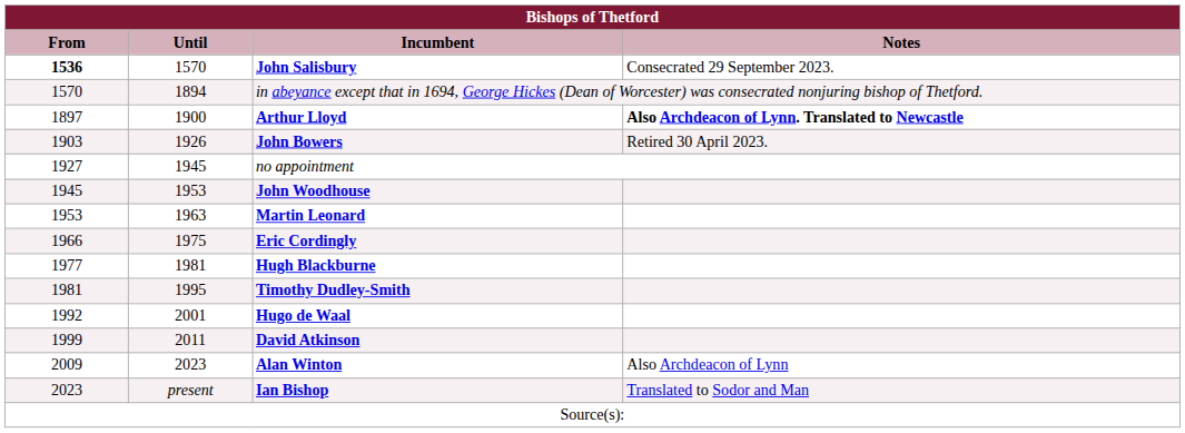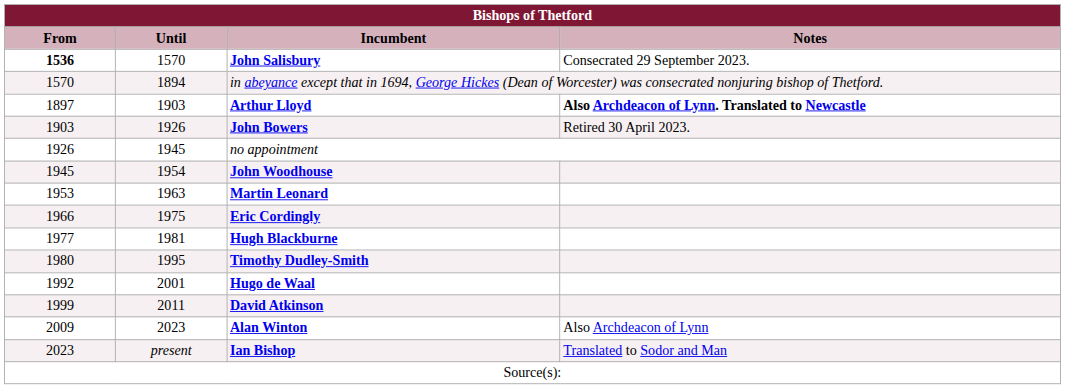Arthur Lloyd | Until: 1900 -> 1903
no appointment | From: 1927 -> 1926
John Woodhouse | Until: 1953 -> 1954
Timothy Dudley-Smith | From: 1981 -> 1980
